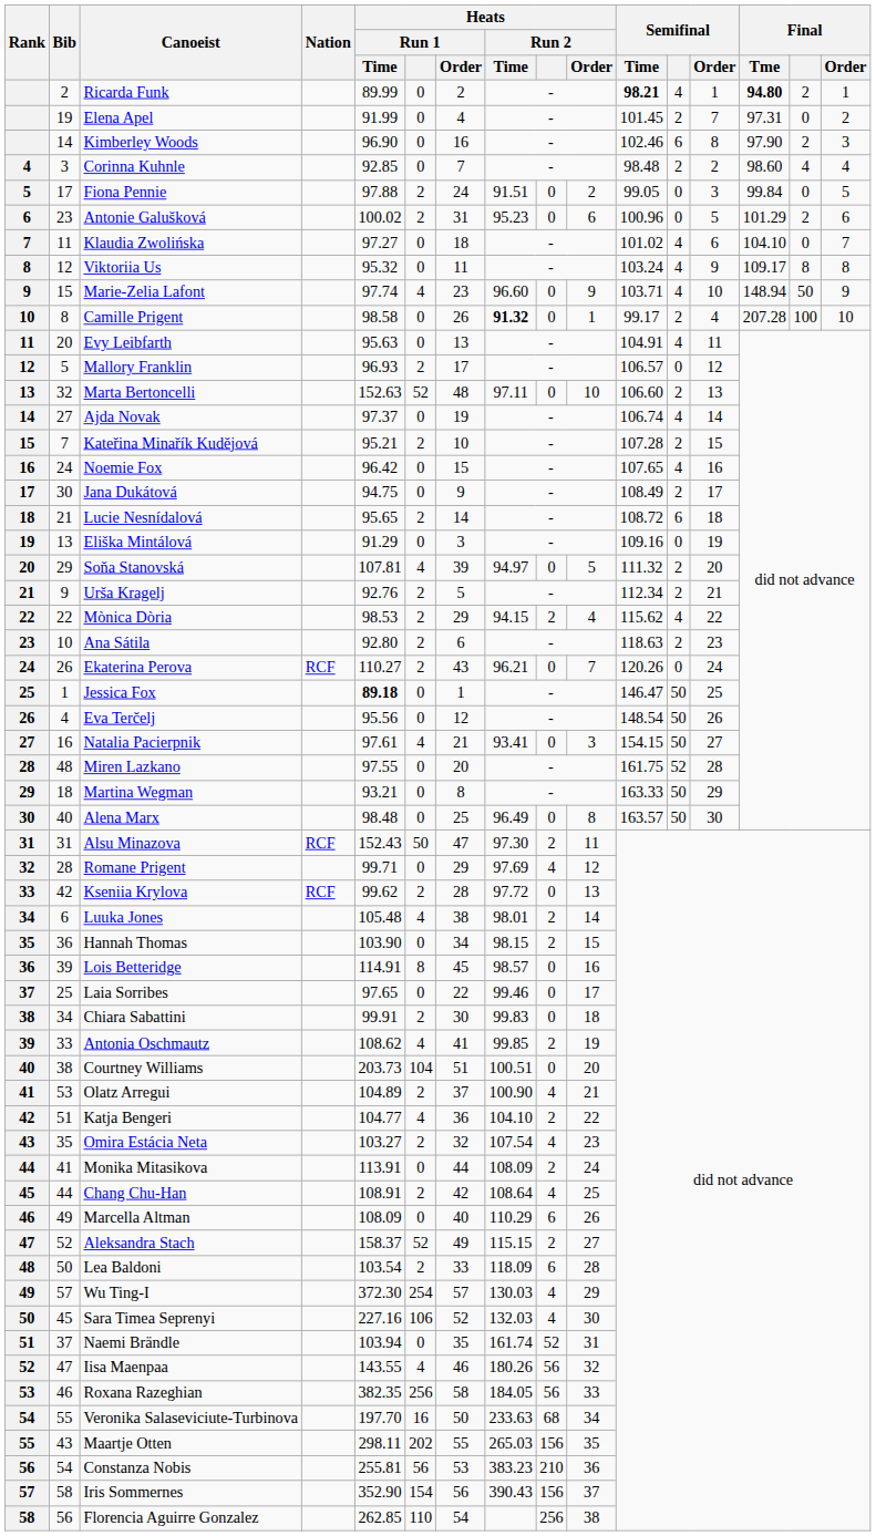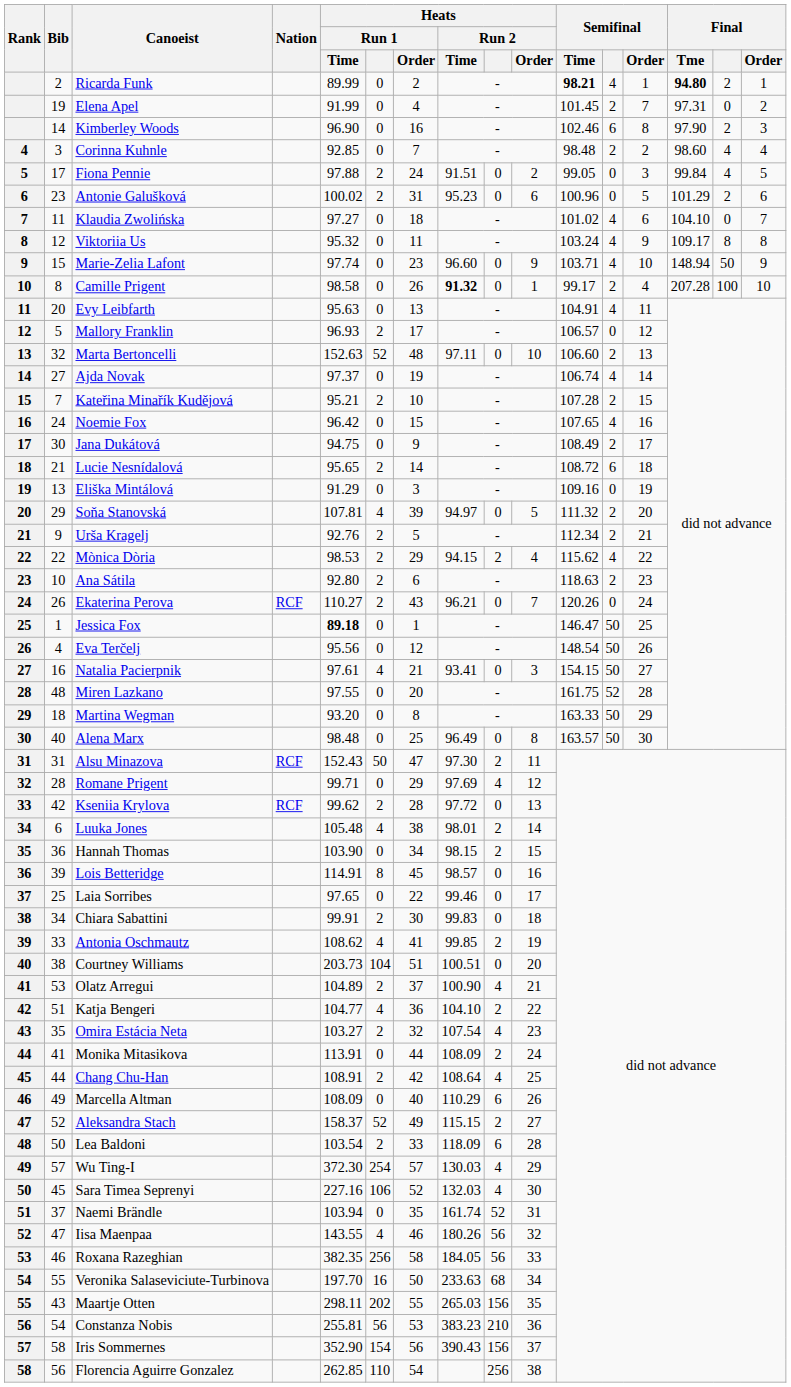Fiona Pennie | Final: 0 -> 4
Marie-Zelia Lafont | Heats / Run 1: 4 -> 0
Martina Wegman | Heats / Run 1 / Time: 93.21 -> 93.20
